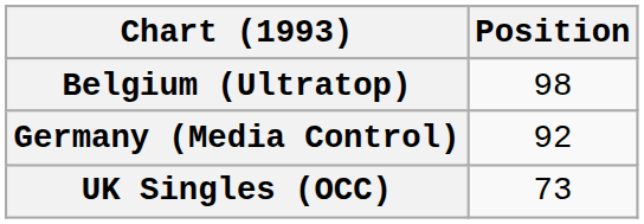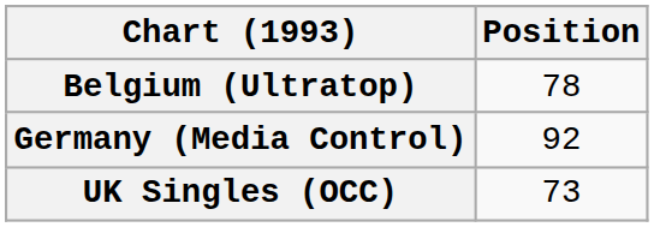Belgium (Ultratop) | Position: 98 -> 78
